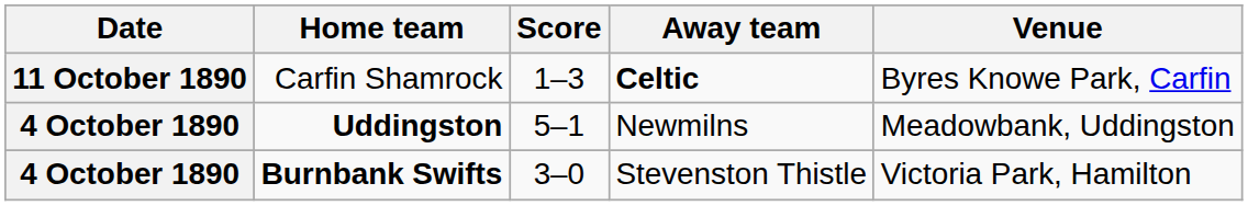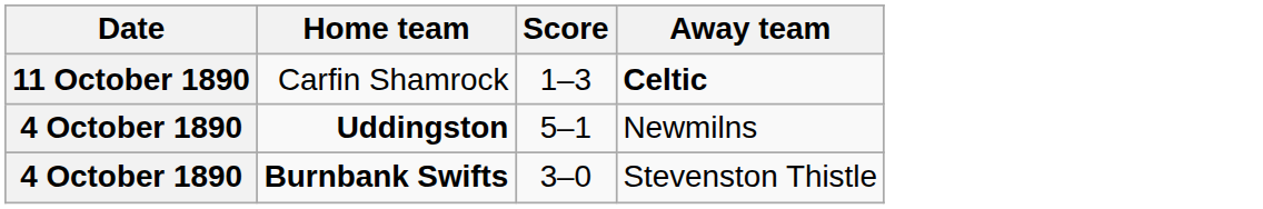- column: Venue | Byres Knowe Park, Carfin | Meadowbank, Uddingston | Victoria Park, Hamilton
